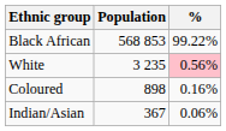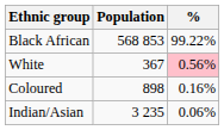White | Population: 3 235 -> 367
Indian/Asian | Population: 367 -> 3 235
